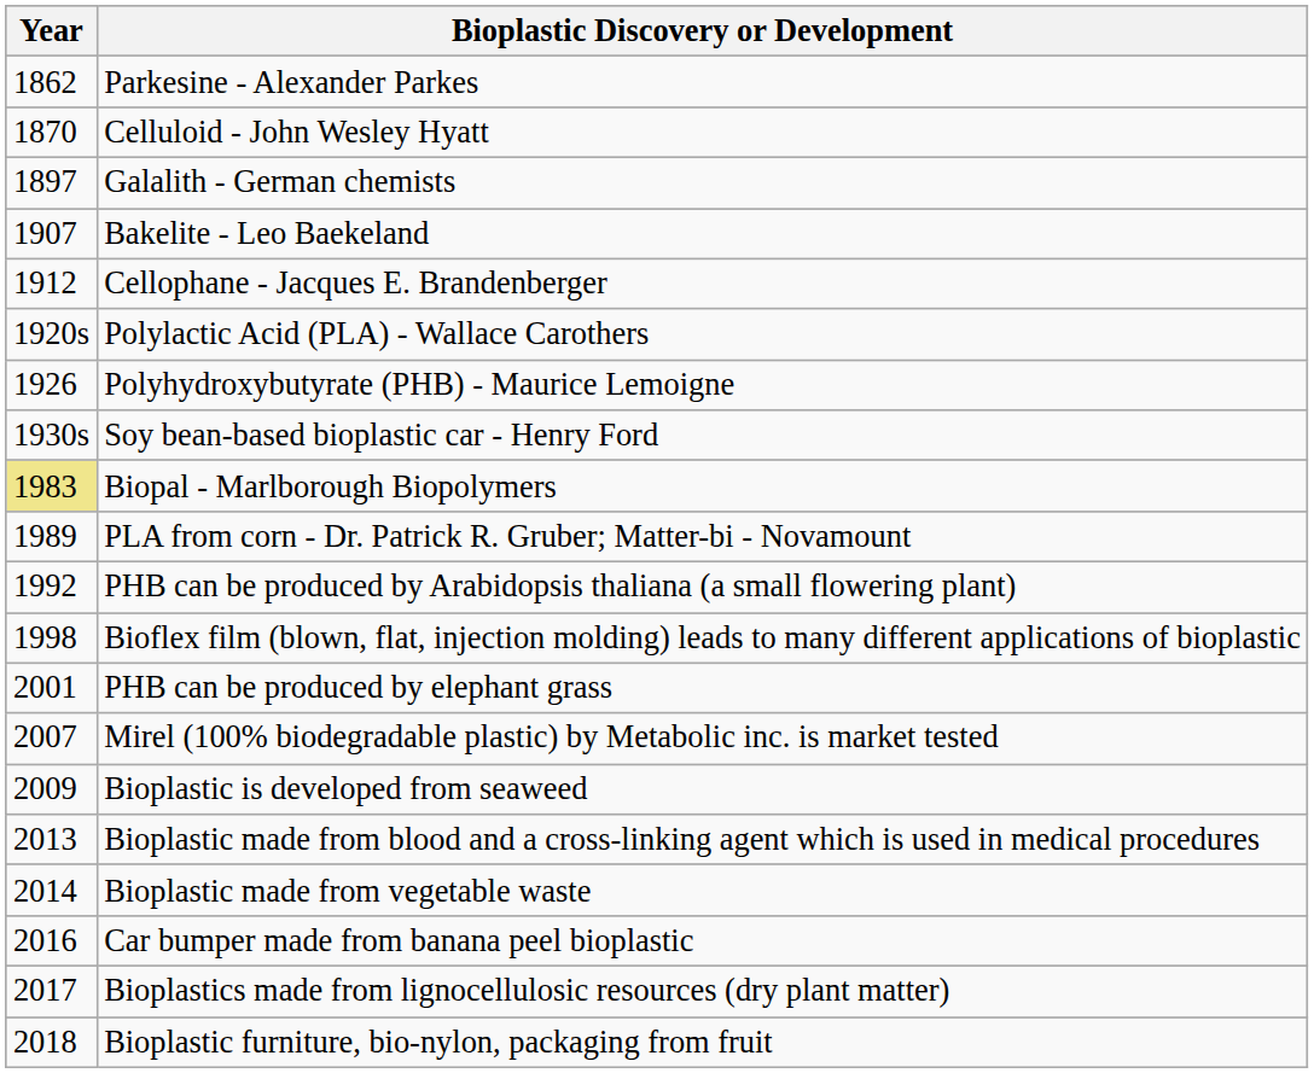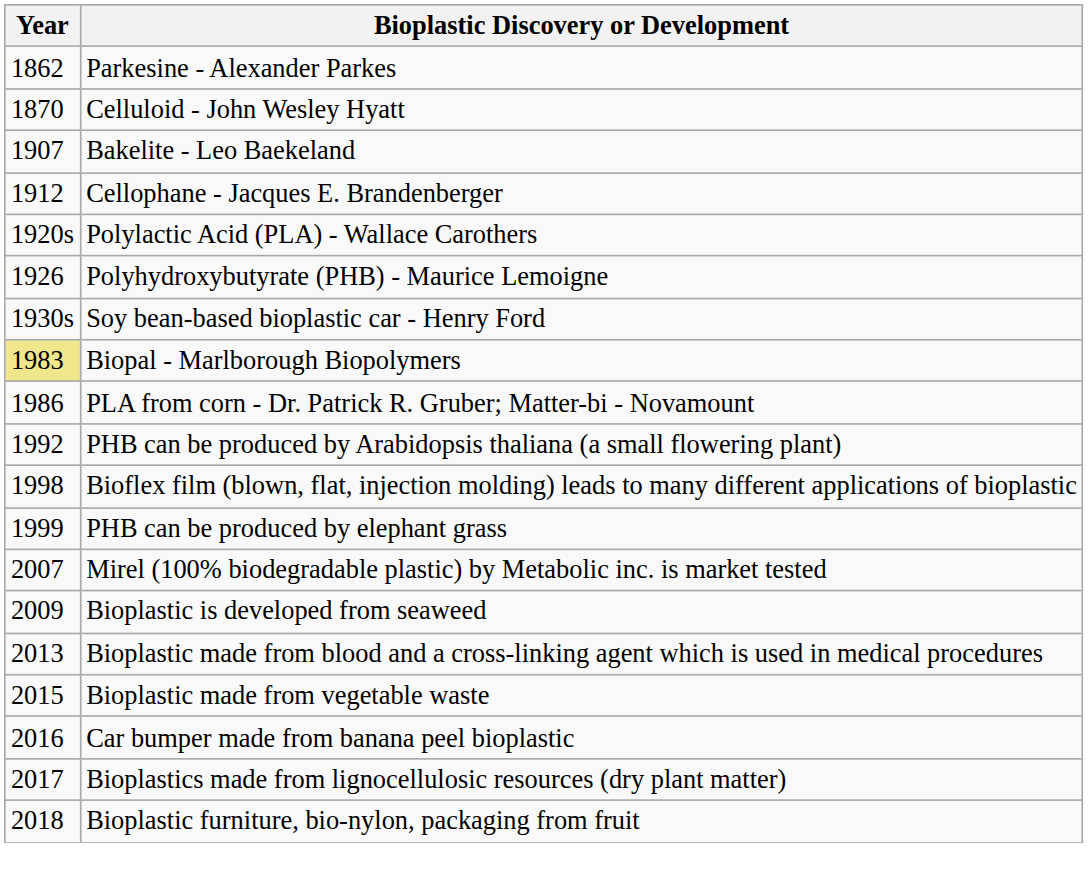- row: 1897 | Galalith - German chemists
PLA from corn - Dr. Patrick R. Gruber; Matter-bi - Novamount | Year: 1989 -> 1986
PHB can be produced by elephant grass | Year: 2001 -> 1999
Bioplastic made from vegetable waste | Year: 2014 -> 2015
